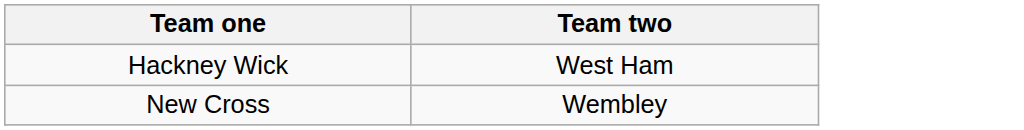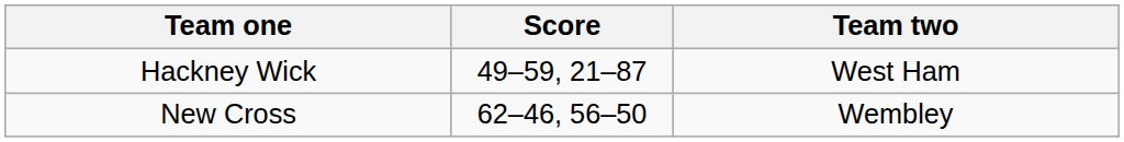+ column: Score | 49–59, 21–87 | 62–46, 56–50
